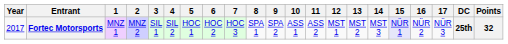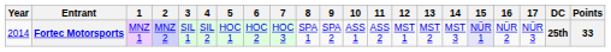Fortec Motorsports | Year: 2017 -> 2014
Fortec Motorsports | Points: 32 -> 33
